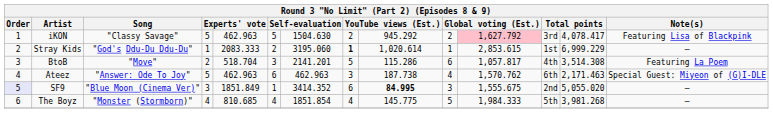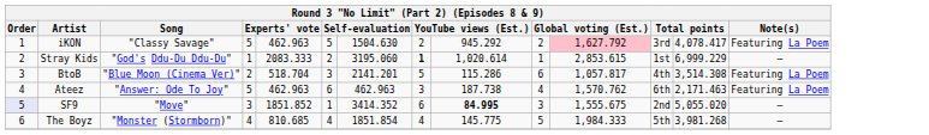iKON | Note(s): Featuring Lisa of Blackpink -> Featuring La Poem
BtoB | Song: "Move" -> "Blue Moon (Cinema Ver)"
Ateez | Note(s): Special Guest: Miyeon of (G)I-DLE -> Featuring La Poem
SF9 | Song: "Blue Moon (Cinema Ver)" -> "Move"
SF9 | column 5: 1851.849 -> 1851.852
